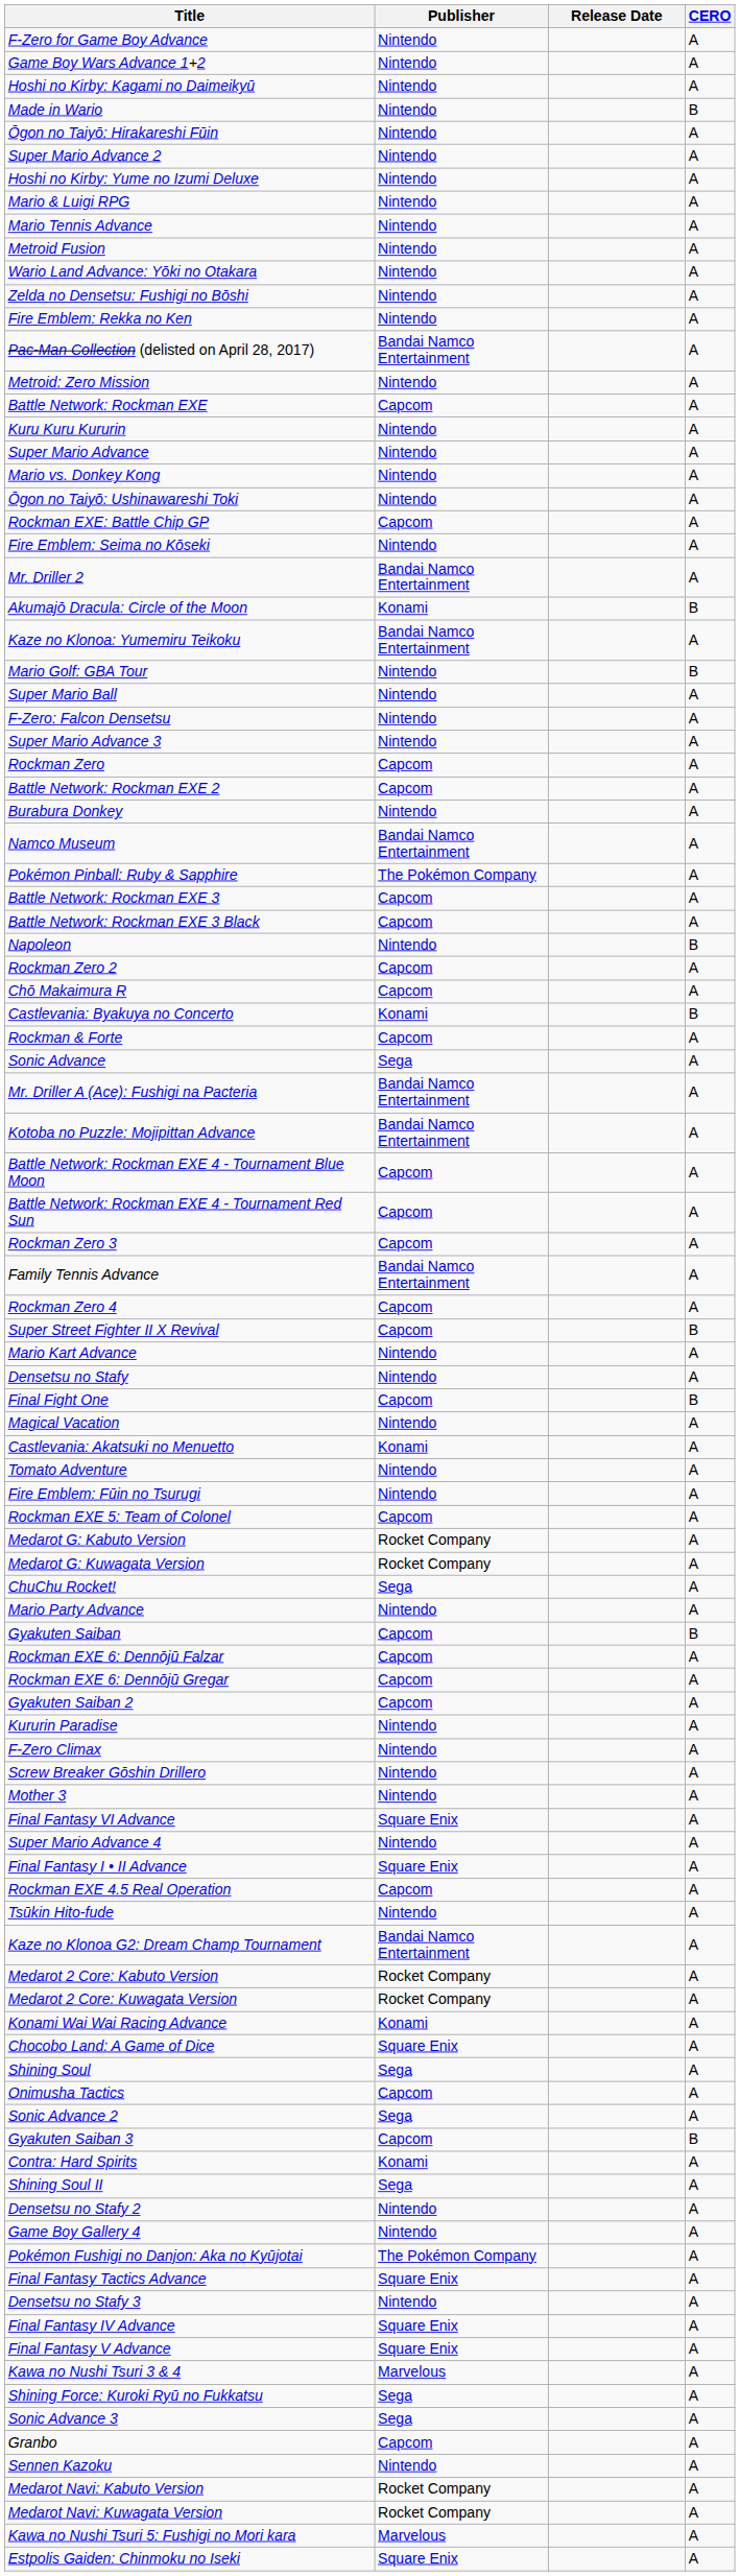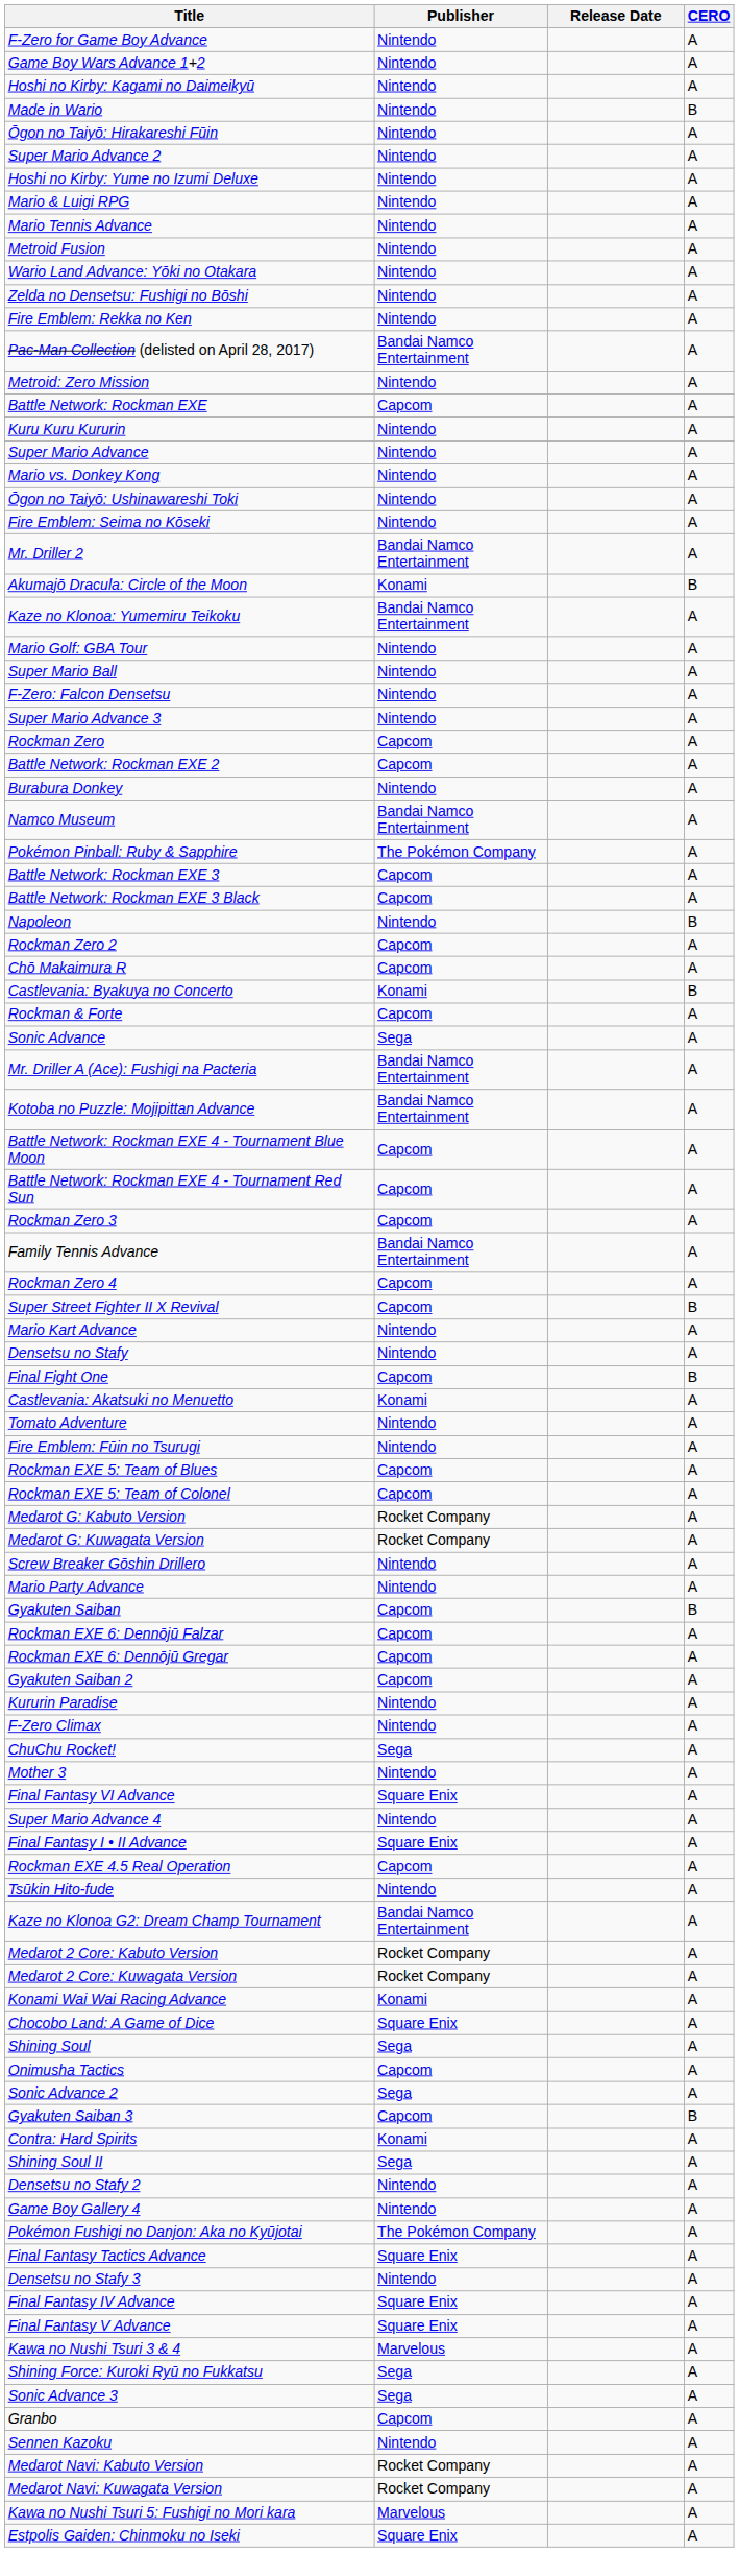- row: Rockman EXE: Battle Chip GP | Capcom | A
Mario Golf: GBA Tour | CERO: B -> A
- row: Magical Vacation | Nintendo | A
+ row: Rockman EXE 5: Team of Blues | Capcom | A
rows swapped: ChuChu Rocket! <-> Screw Breaker Gōshin Drillero
